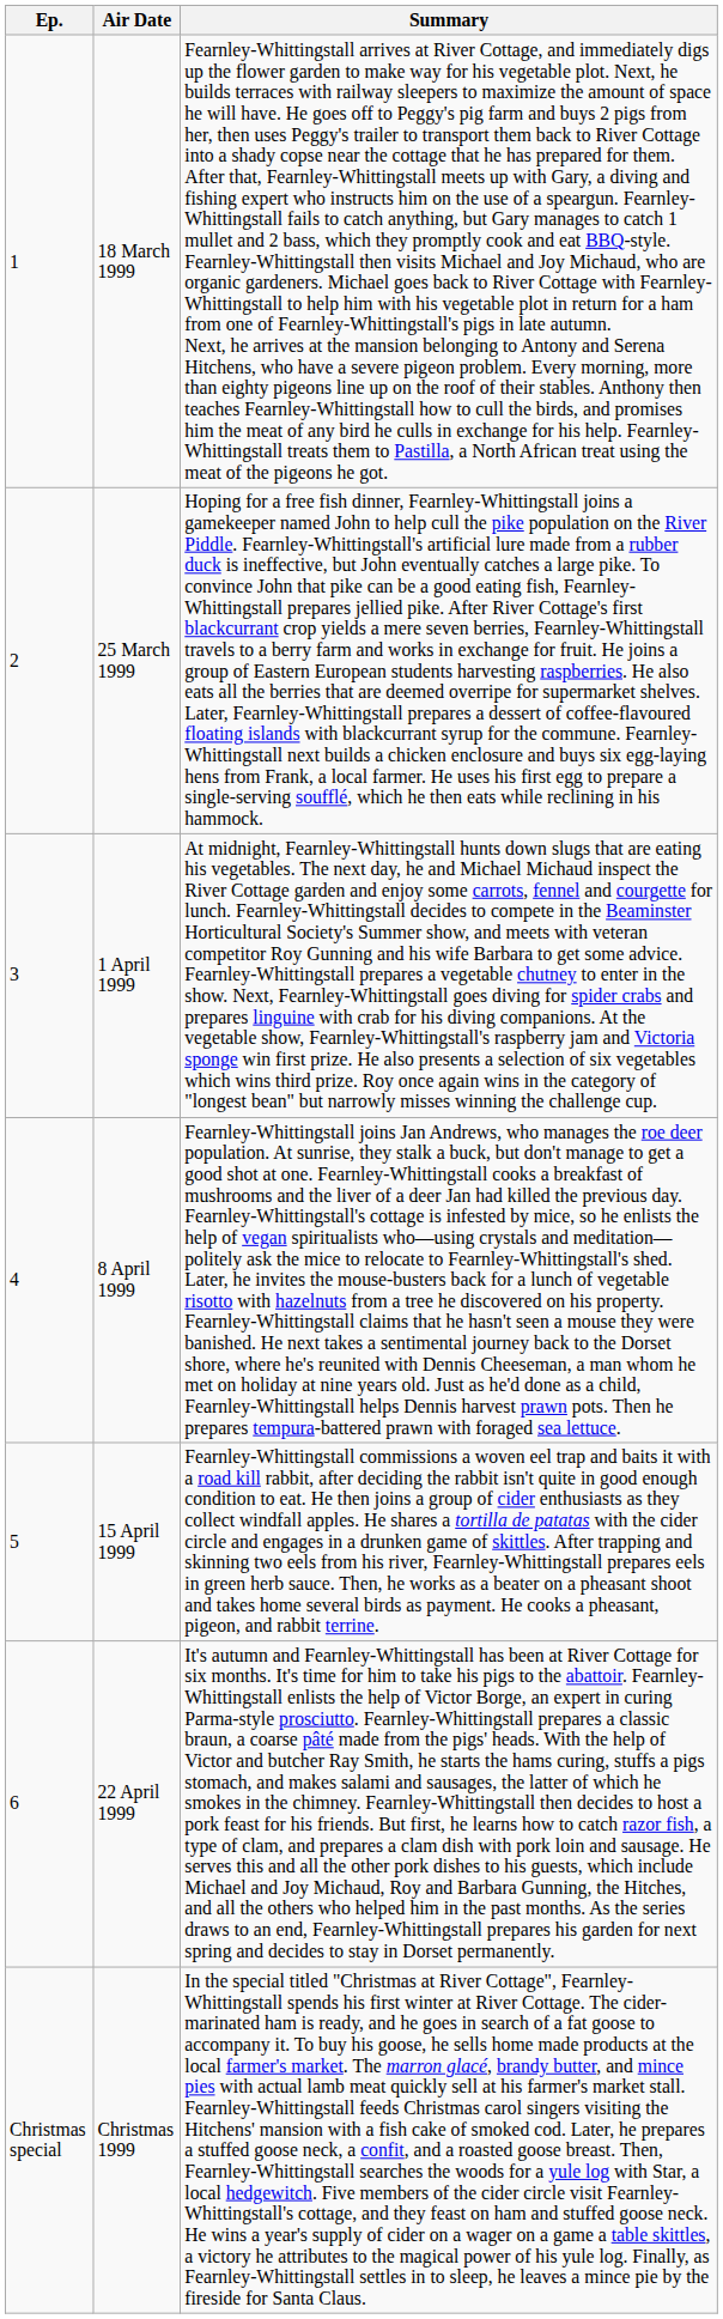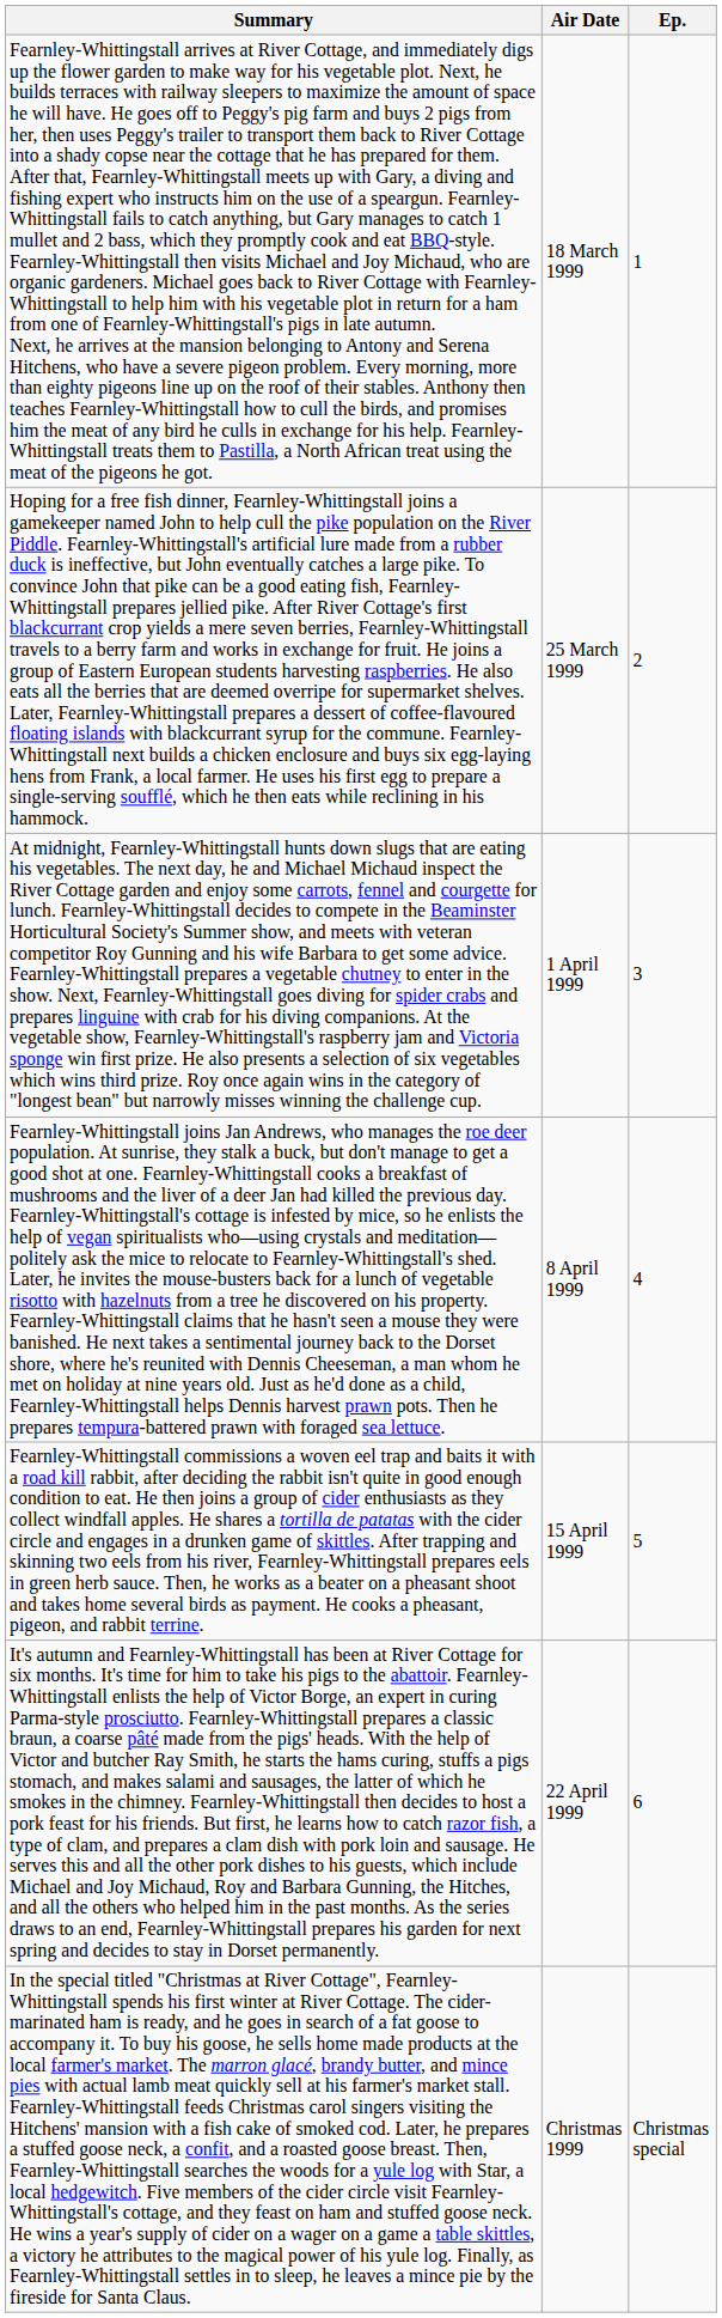columns swapped: Ep. <-> Summary
